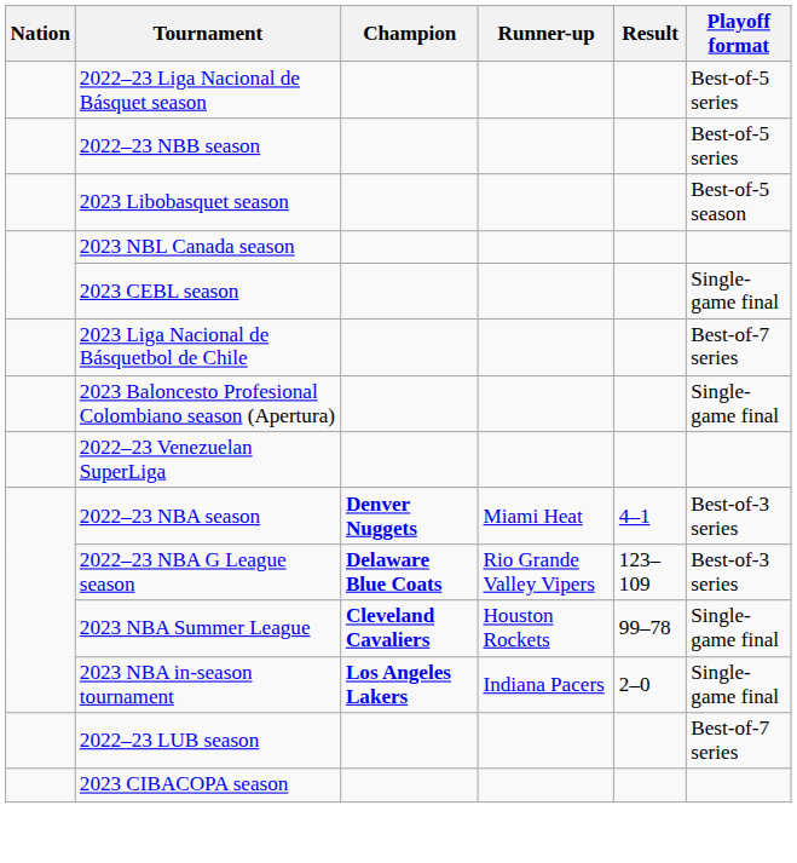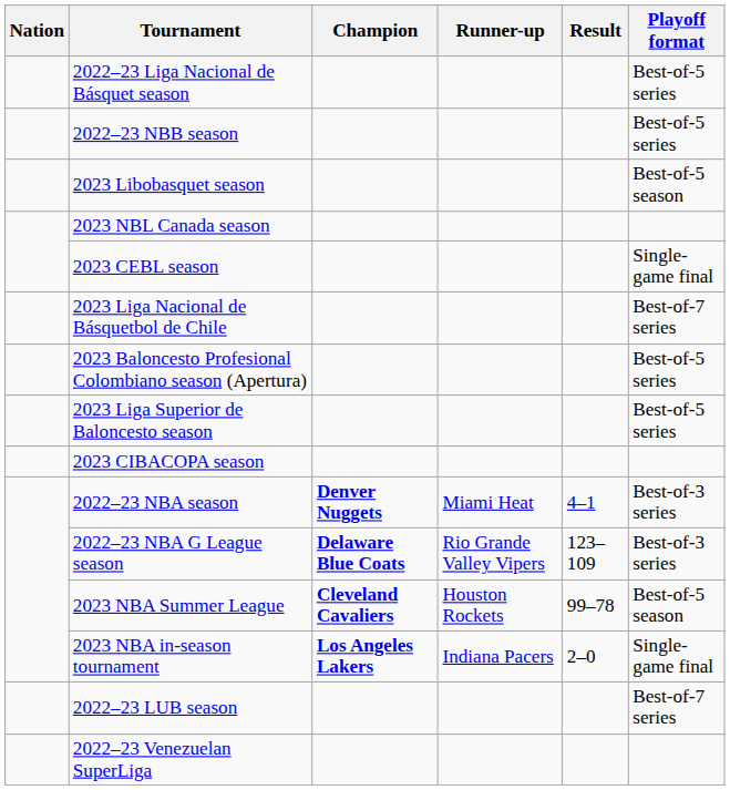2023 Baloncesto Profesional Colombiano season (Apertura) | Playoff format: Single-game final -> Best-of-5 series
+ row: 2023 Liga Superior de Baloncesto season | Best-of-5 series
rows swapped: 2023 CIBACOPA season <-> 2022–23 Venezuelan SuperLiga
2023 NBA Summer League | Playoff format: Single-game final -> Best-of-5 season
